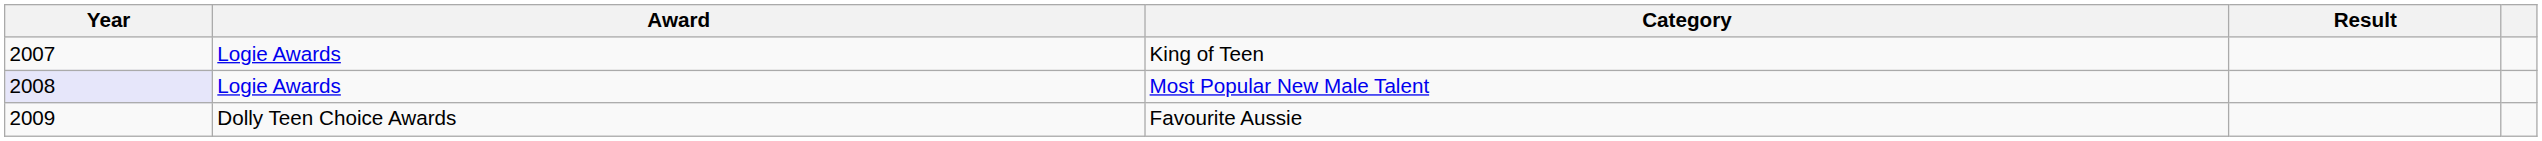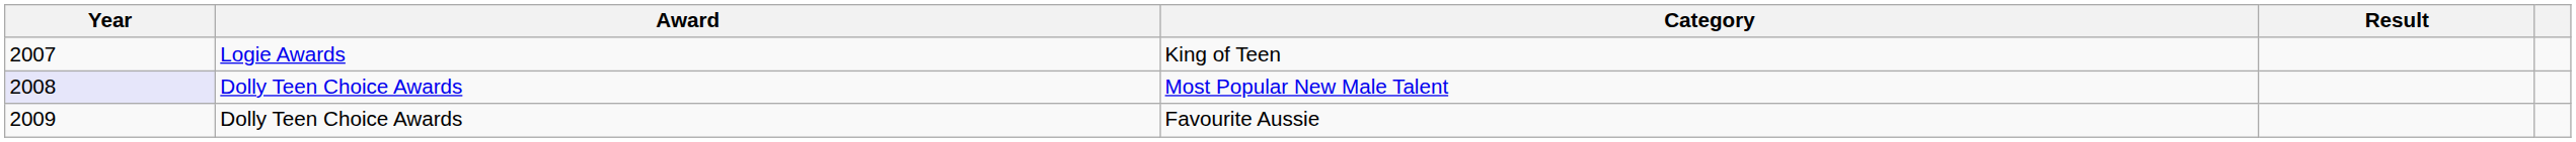Most Popular New Male Talent | Award: Logie Awards -> Dolly Teen Choice Awards
